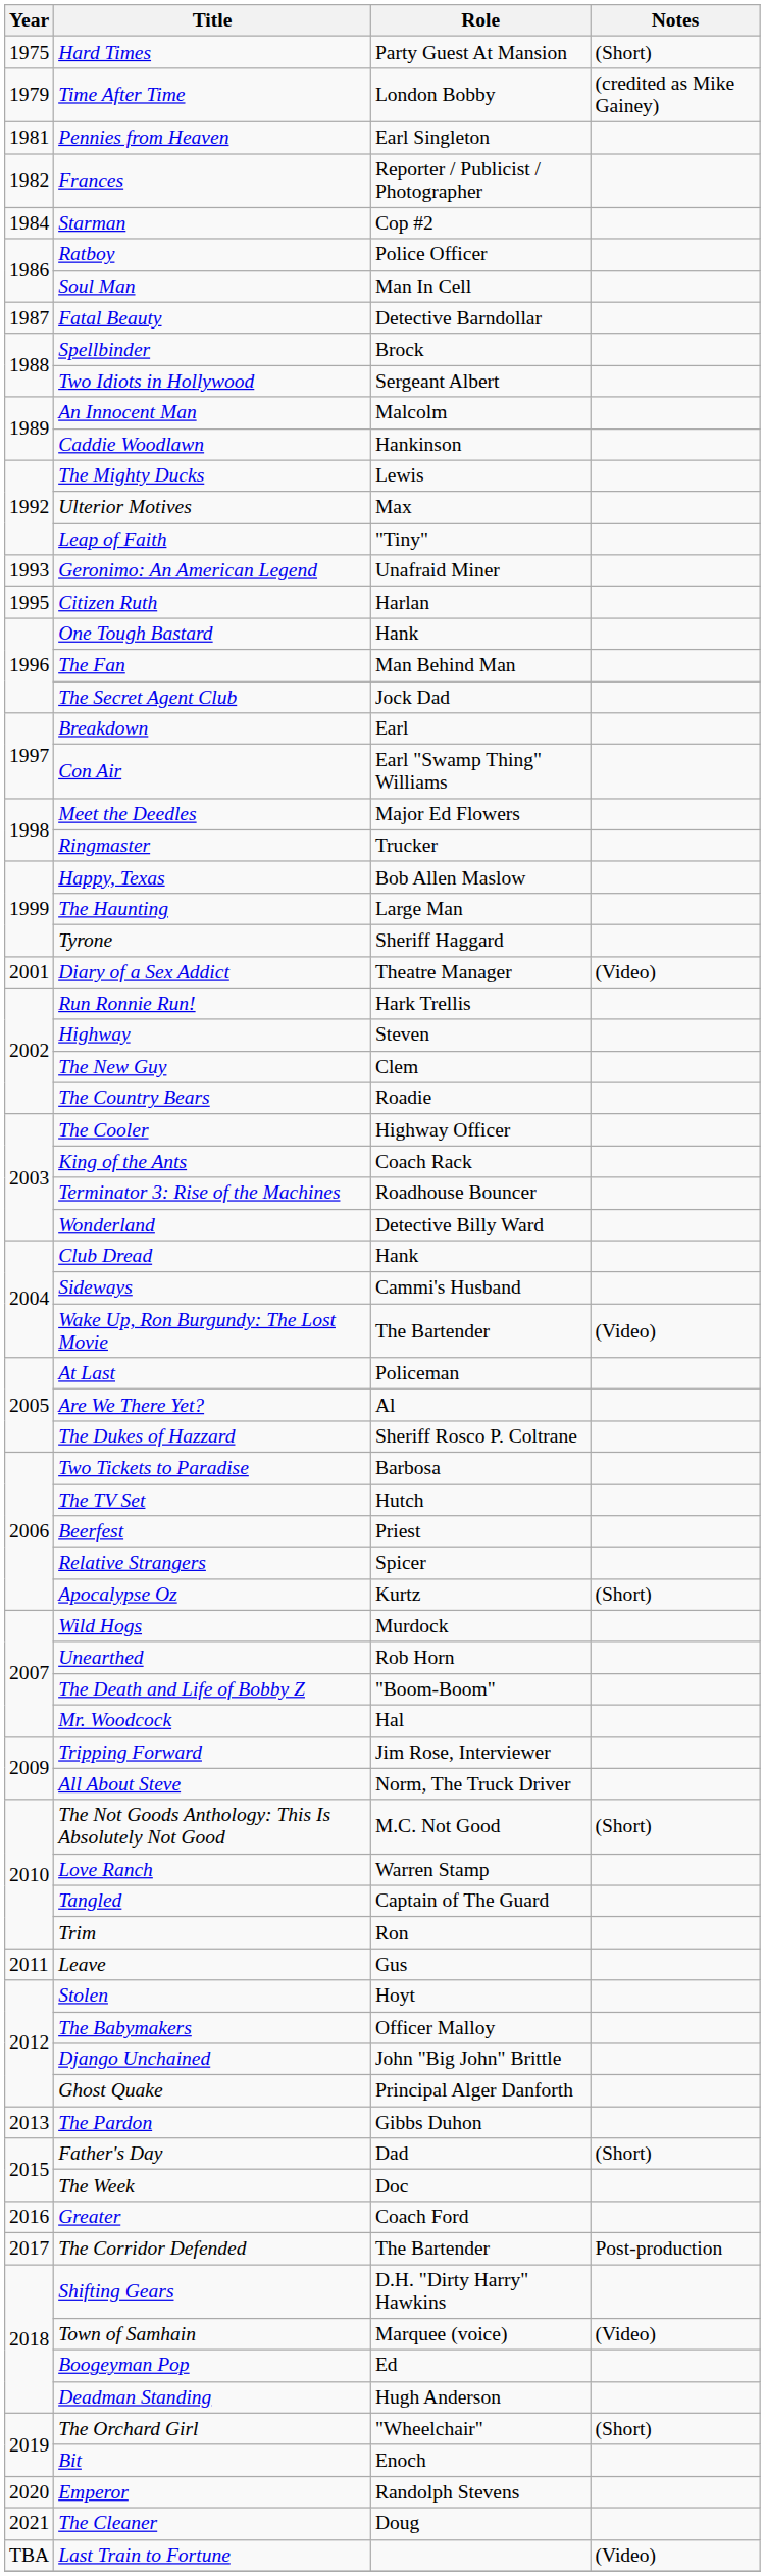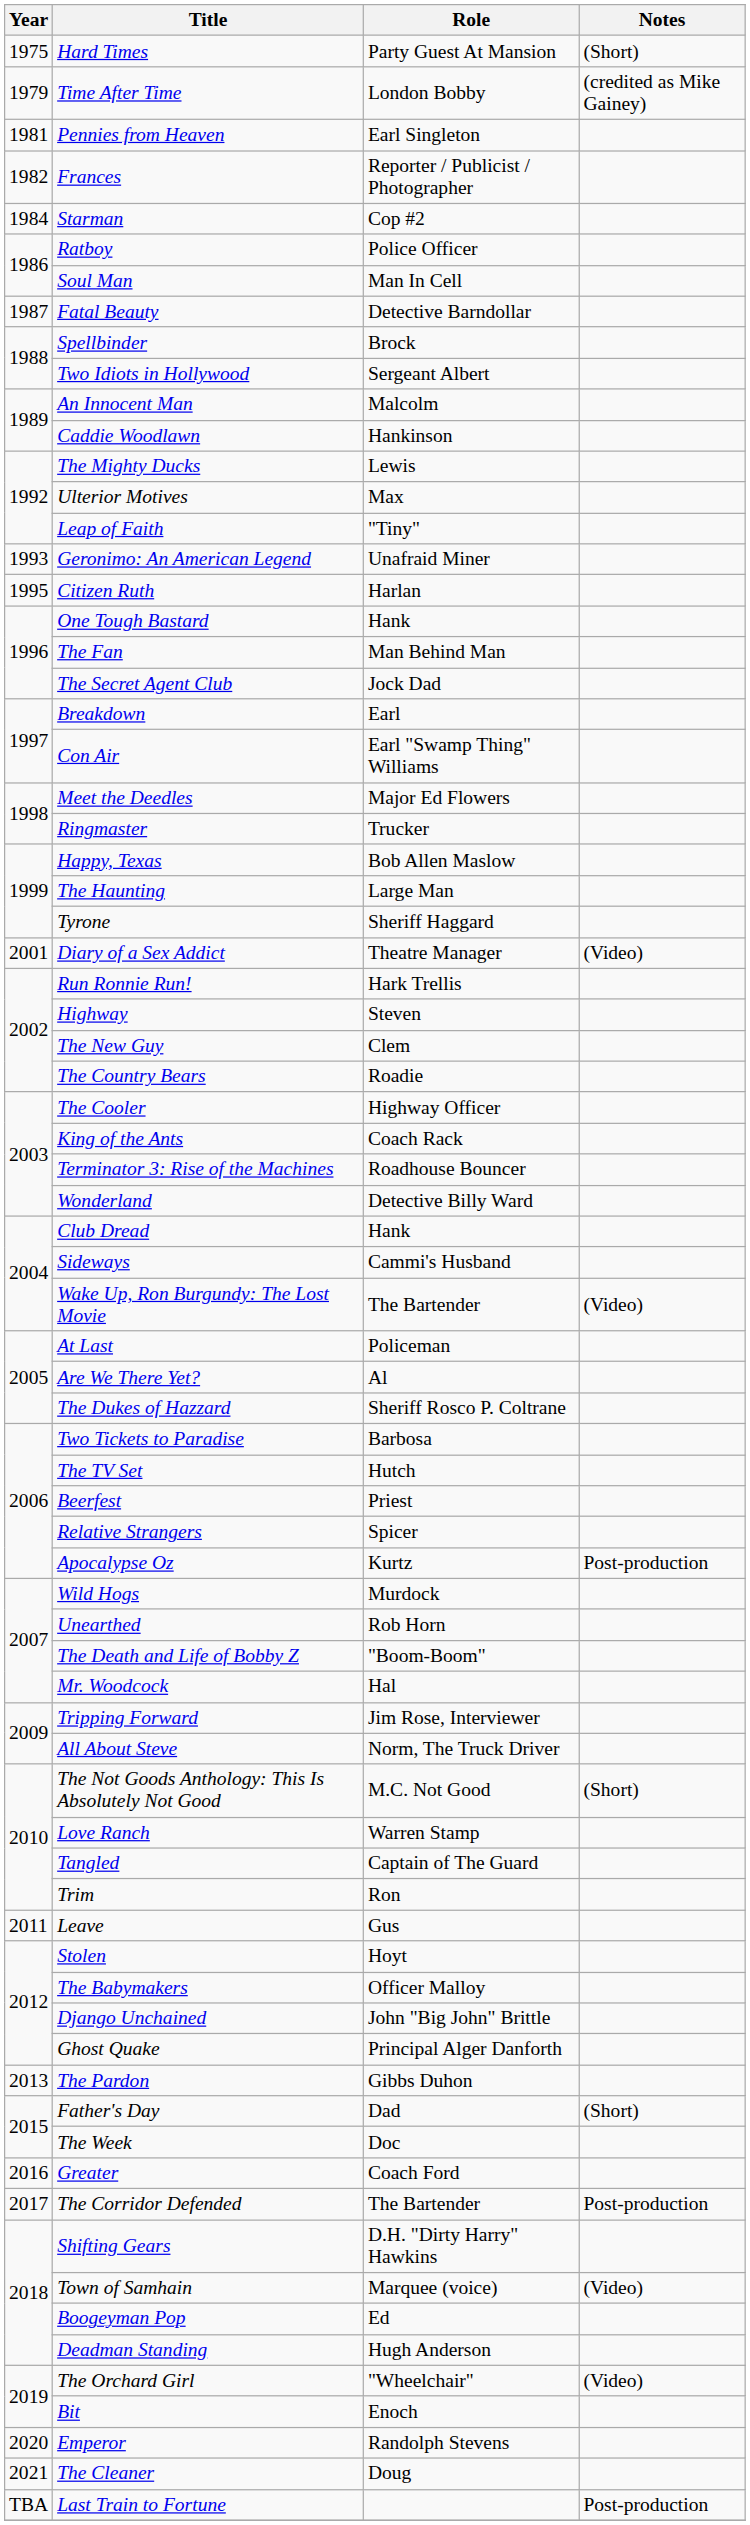Apocalypse Oz | Notes: (Short) -> Post-production
The Orchard Girl | Notes: (Short) -> (Video)
Last Train to Fortune | Notes: (Video) -> Post-production
